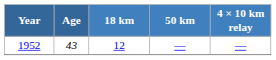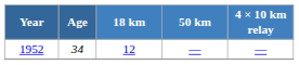1952 | Age: 43 -> 34
